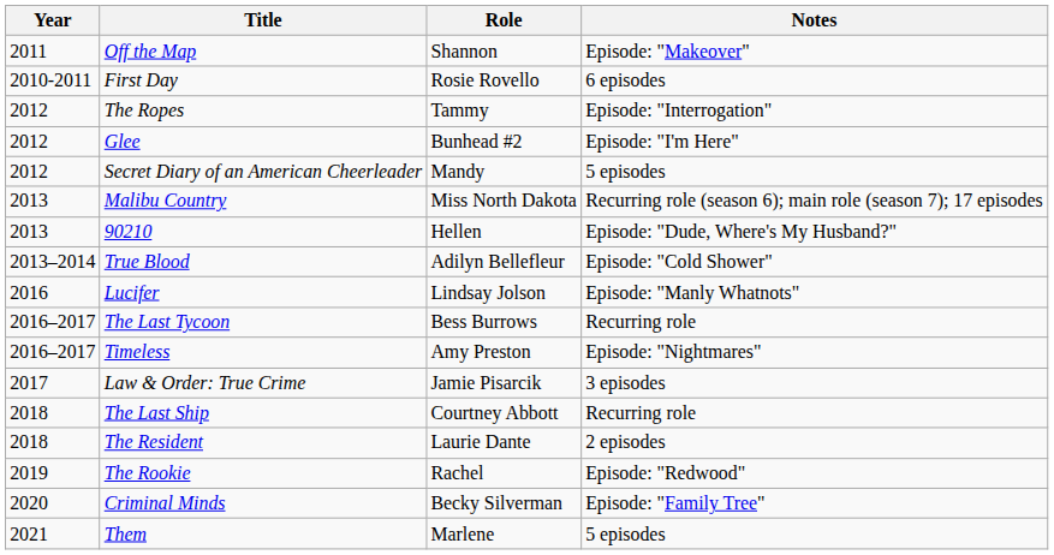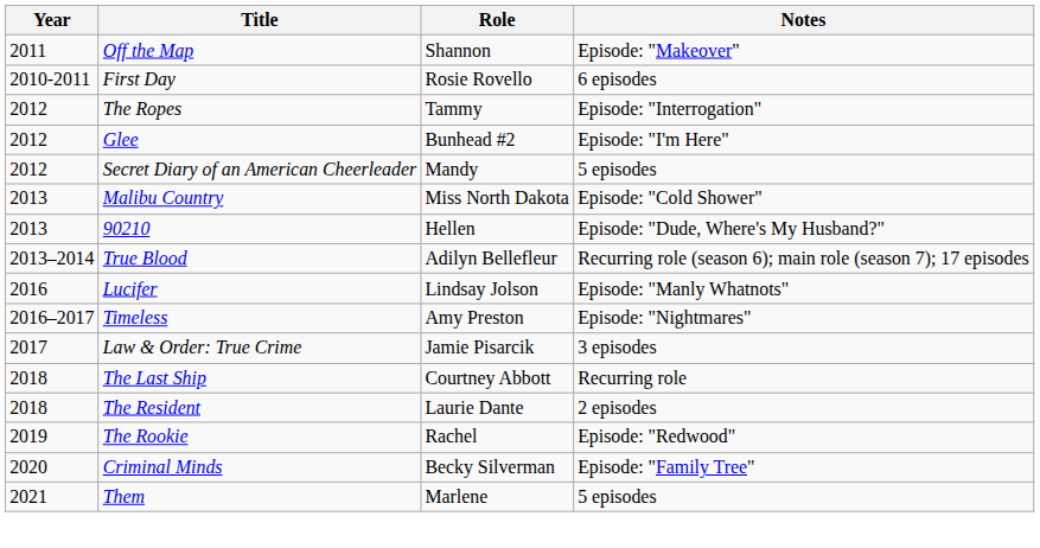Malibu Country | Notes: Recurring role (season 6); main role (season 7); 17 episodes -> Episode: "Cold Shower"
True Blood | Notes: Episode: "Cold Shower" -> Recurring role (season 6); main role (season 7); 17 episodes
- row: 2016–2017 | The Last Tycoon | Bess Burrows | Recurring role
